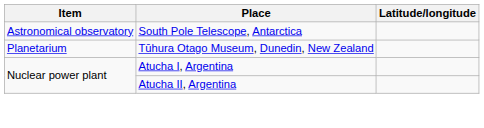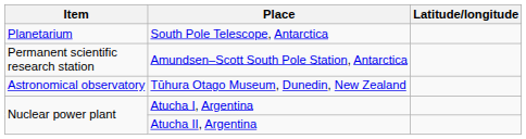South Pole Telescope, Antarctica | Item: Astronomical observatory -> Planetarium
+ row: Permanent scientific research station | Amundsen–Scott South Pole Station, Antarctica
Tūhura Otago Museum, Dunedin, New Zealand | Item: Planetarium -> Astronomical observatory
